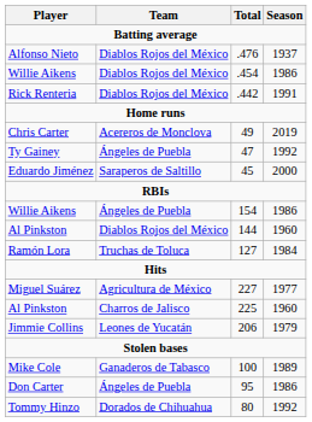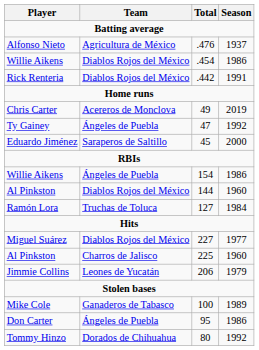Alfonso Nieto | Team: Diablos Rojos del México -> Agricultura de México
Miguel Suárez | Team: Agricultura de México -> Diablos Rojos del México
